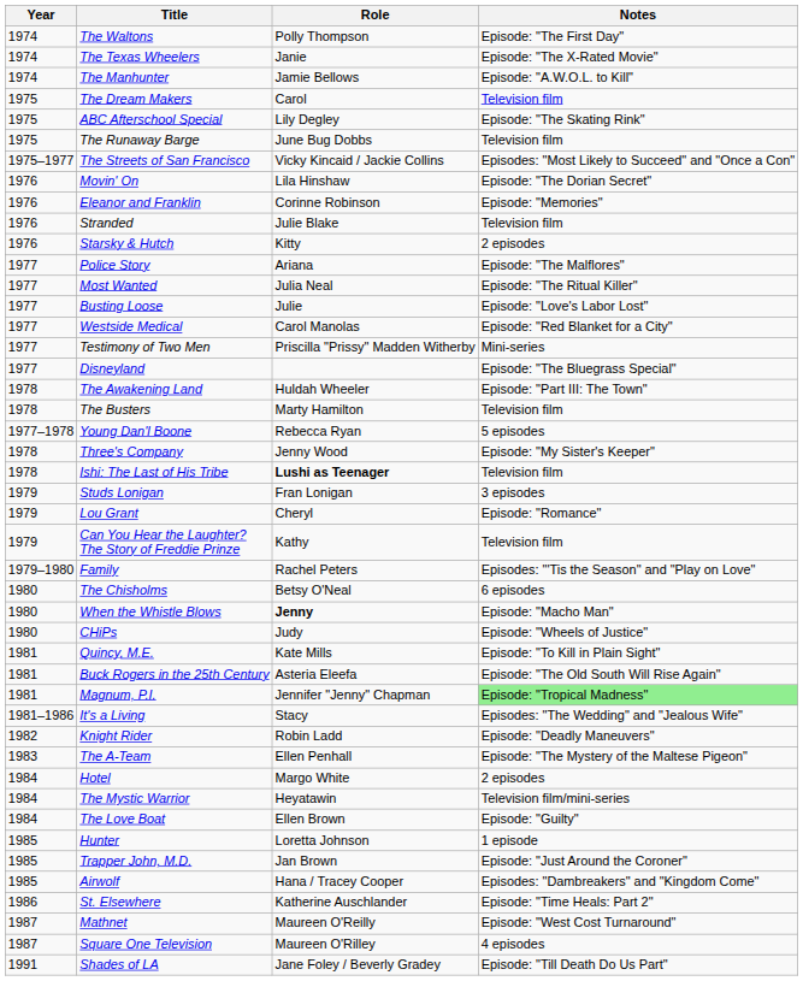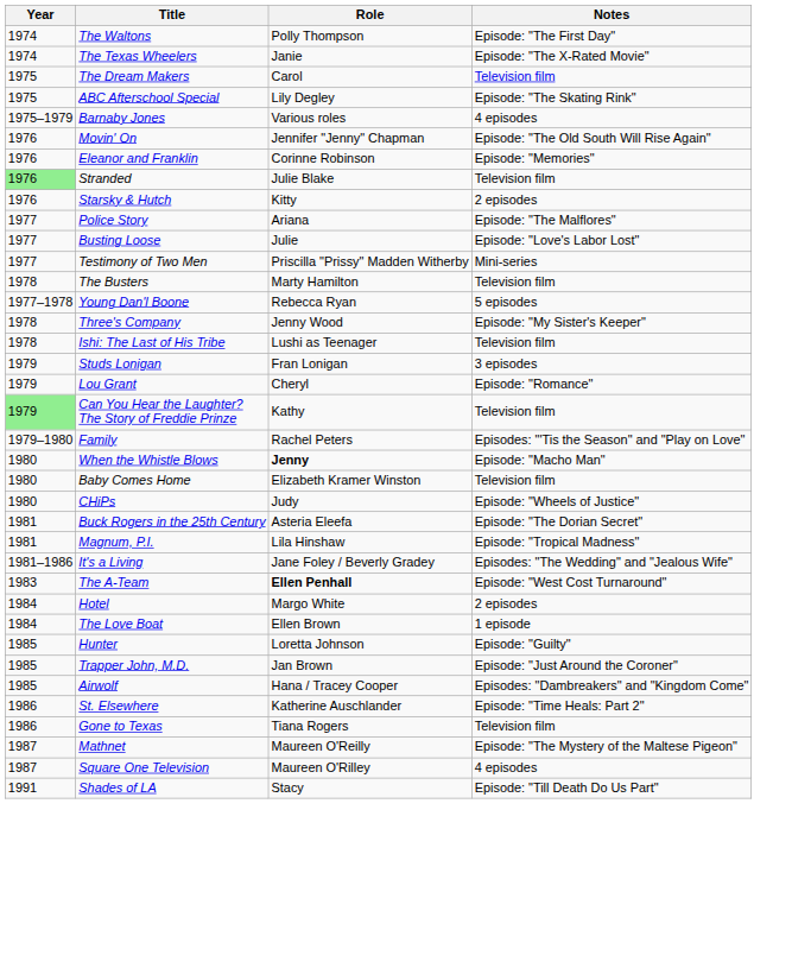- row: 1974 | The Manhunter | Jamie Bellows | Episode: "A.W.O.L. to Kill"
- row: 1975 | The Runaway Barge | June Bug Dobbs | Television film
+ row: 1975–1979 | Barnaby Jones | Various roles | 4 episodes
- row: 1975–1977 | The Streets of San Francisco | Vicky Kincaid / Jackie Collins | Episodes: "Most Likely to Succeed" and "Once a Con"
Movin' On | Role: Lila Hinshaw -> Jennifer "Jenny" Chapman
Movin' On | Notes: Episode: "The Dorian Secret" -> Episode: "The Old South Will Rise Again"
Stranded | Year: no background -> lightgreen background
- row: 1977 | Most Wanted | Julia Neal | Episode: "The Ritual Killer"
- row: 1977 | Westside Medical | Carol Manolas | Episode: "Red Blanket for a City"
- row: 1977 | Disneyland | Episode: "The Bluegrass Special"
- row: 1978 | The Awakening Land | Huldah Wheeler | Episode: "Part III: The Town"
Ishi: The Last of His Tribe | Role: bold -> normal
Can You Hear the Laughter? The Story of Freddie Prinze | Year: no background -> lightgreen background
- row: 1980 | The Chisholms | Betsy O'Neal | 6 episodes
+ row: 1980 | Baby Comes Home | Elizabeth Kramer Winston | Television film
- row: 1981 | Quincy, M.E. | Kate Mills | Episode: "To Kill in Plain Sight"
Buck Rogers in the 25th Century | Notes: Episode: "The Old South Will Rise Again" -> Episode: "The Dorian Secret"
Magnum, P.I. | Role: Jennifer "Jenny" Chapman -> Lila Hinshaw
Magnum, P.I. | Notes: lightgreen background -> no background
It's a Living | Role: Stacy -> Jane Foley / Beverly Gradey
- row: 1982 | Knight Rider | Robin Ladd | Episode: "Deadly Maneuvers"
The A-Team | Role: normal -> bold
The A-Team | Notes: Episode: "The Mystery of the Maltese Pigeon" -> Episode: "West Cost Turnaround"
- row: 1984 | The Mystic Warrior | Heyatawin | Television film/mini-series
The Love Boat | Notes: Episode: "Guilty" -> 1 episode
Hunter | Notes: 1 episode -> Episode: "Guilty"
+ row: 1986 | Gone to Texas | Tiana Rogers | Television film
Mathnet | Notes: Episode: "West Cost Turnaround" -> Episode: "The Mystery of the Maltese Pigeon"
Shades of LA | Role: Jane Foley / Beverly Gradey -> Stacy
